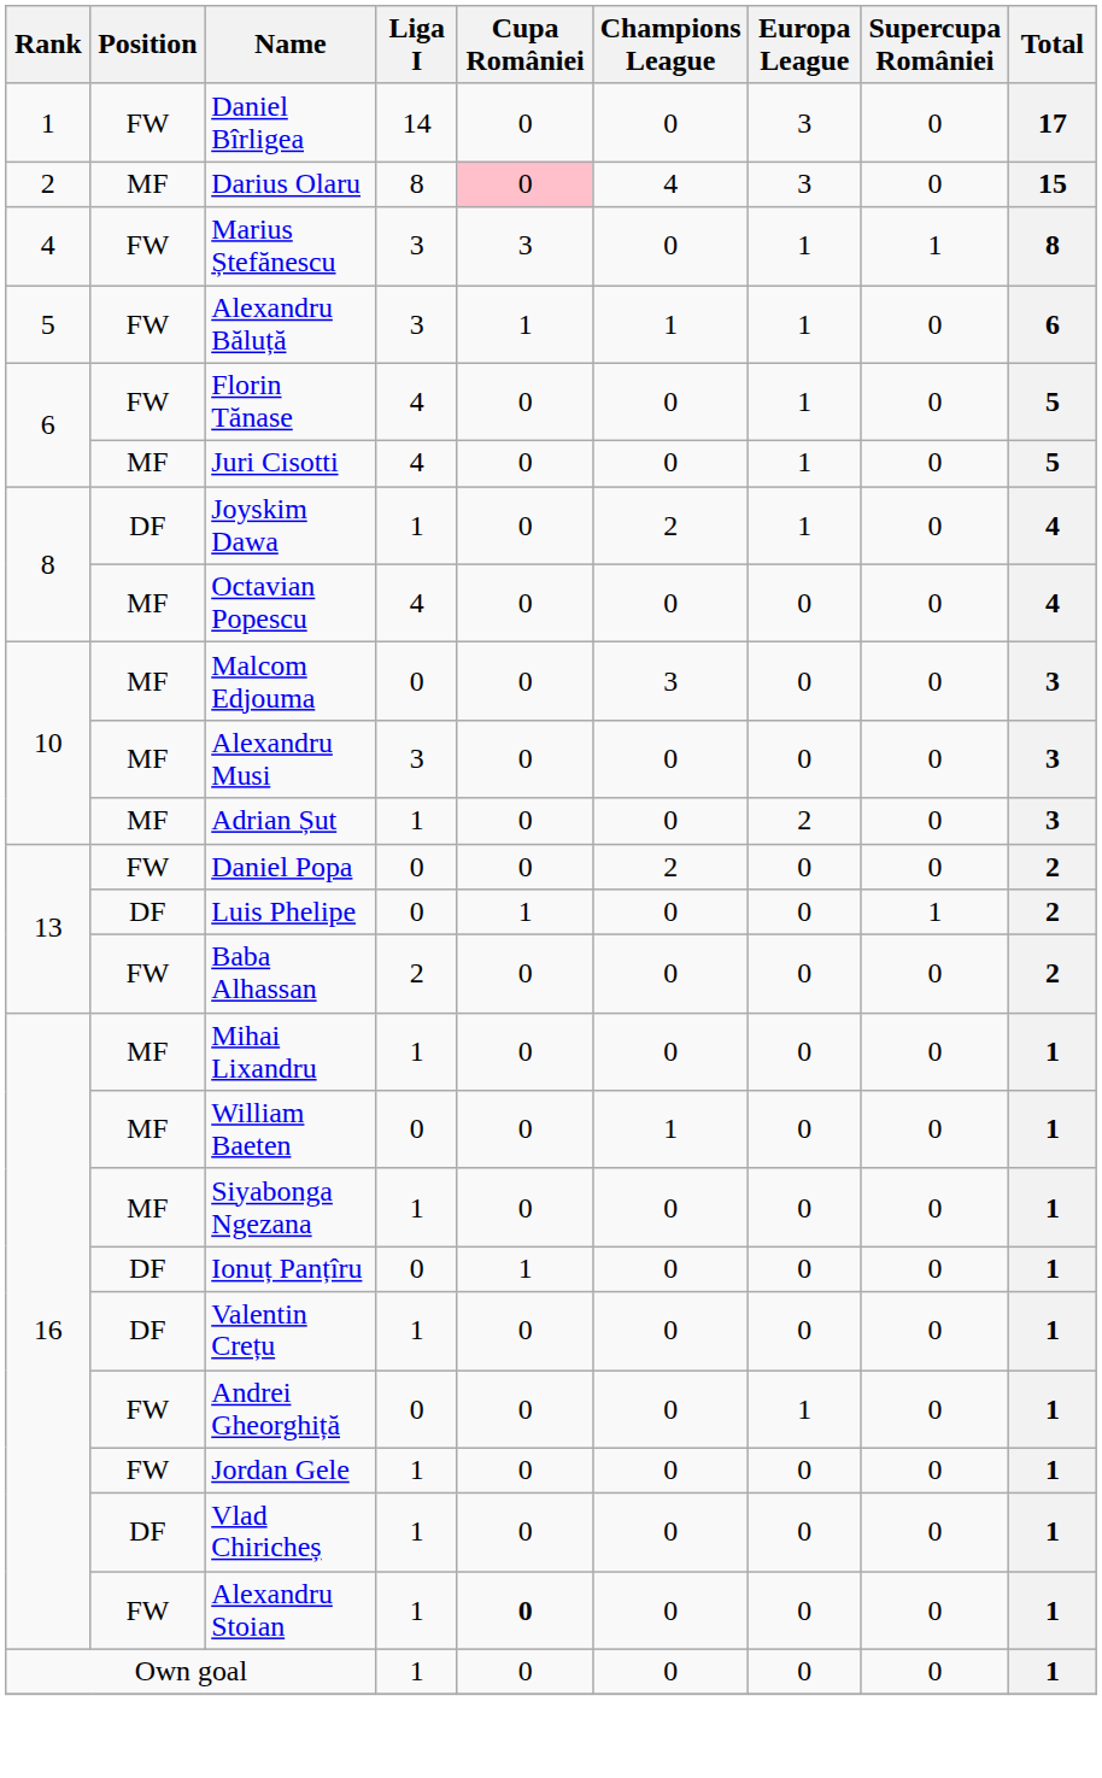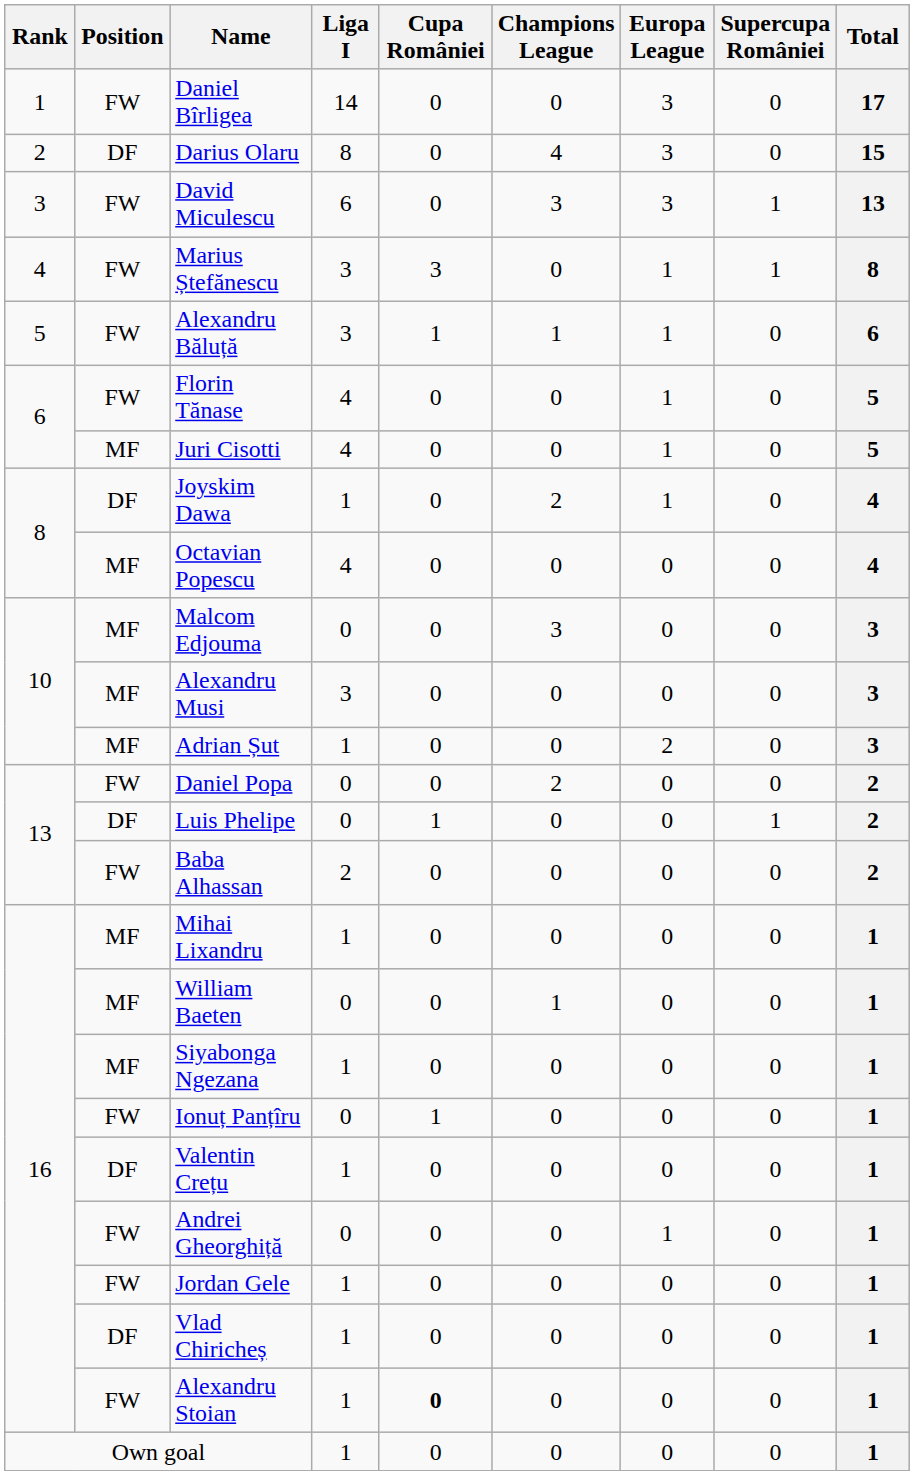Darius Olaru | Position: MF -> DF
Darius Olaru | Cupa României: pink background -> no background
+ row: 3 | FW | David Miculescu | 6 | 0 | 3 | 3 | 1 | 13
Ionuț Panțîru | Position: DF -> FW
